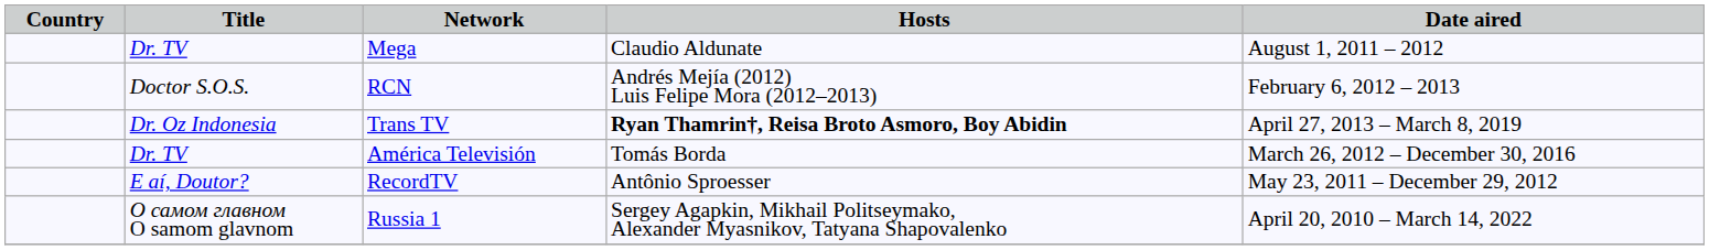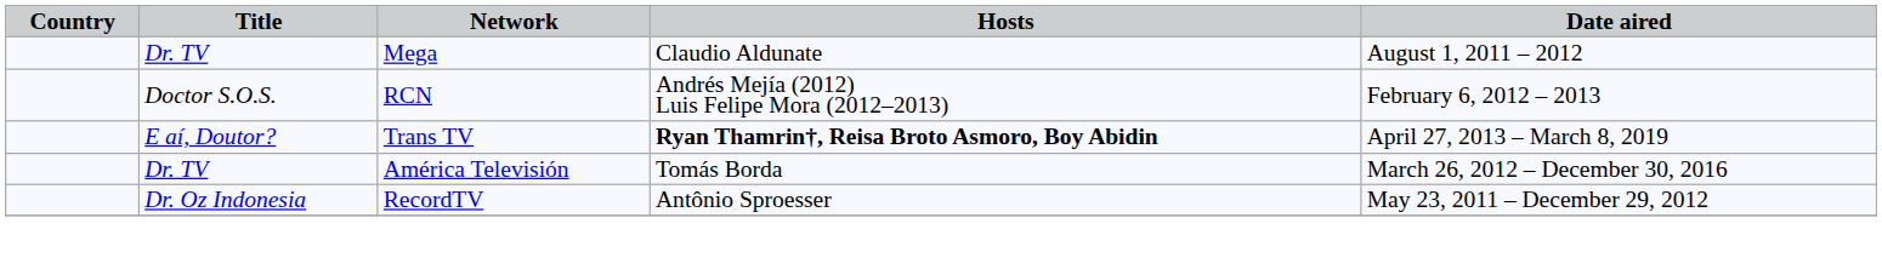Trans TV | Title: Dr. Oz Indonesia -> E aí, Doutor?
RecordTV | Title: E aí, Doutor? -> Dr. Oz Indonesia
- row: О самом главном O samom glavnom | Russia 1 | Sergey Agapkin, Mikhail Politseymako, Alexander Myasnikov, Tatyana Shapovalenko | April 20, 2010 – March 14, 2022
